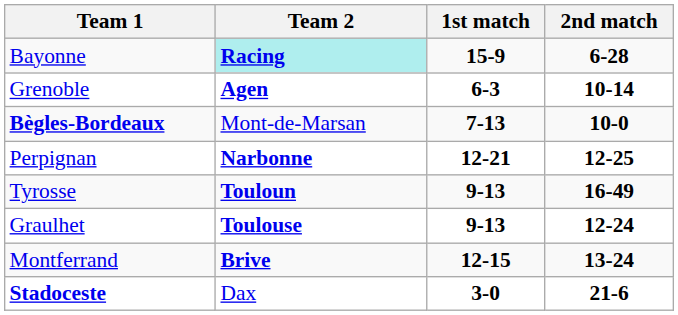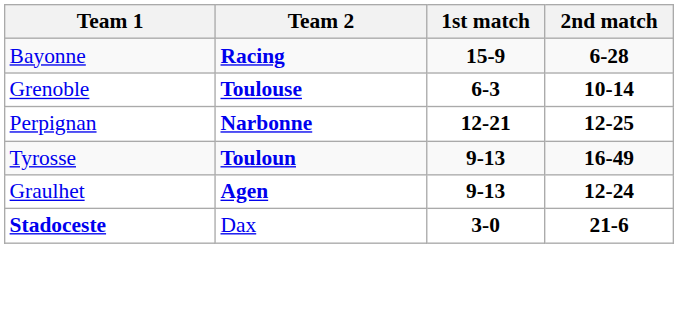Bayonne | Team 2: paleturquoise background -> no background
Grenoble | Team 2: Agen -> Toulouse
- row: Bègles-Bordeaux | Mont-de-Marsan | 7-13 | 10-0
Graulhet | Team 2: Toulouse -> Agen
- row: Montferrand | Brive | 12-15 | 13-24
